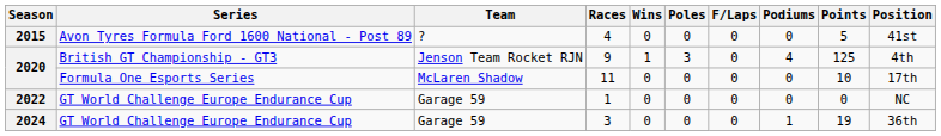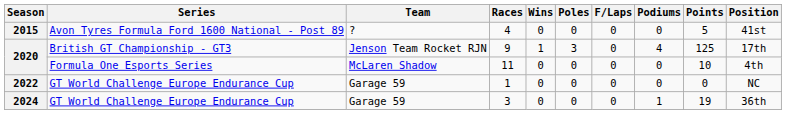9 | Position: 4th -> 17th
11 | Position: 17th -> 4th
